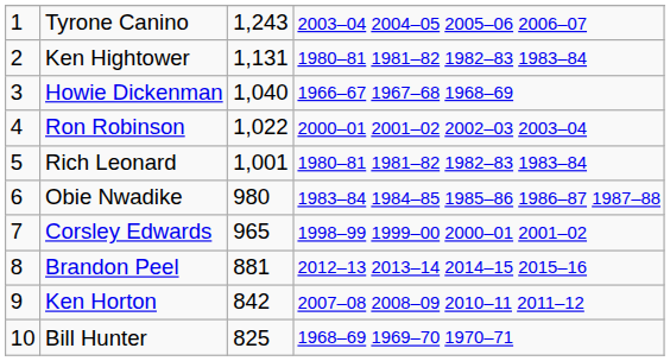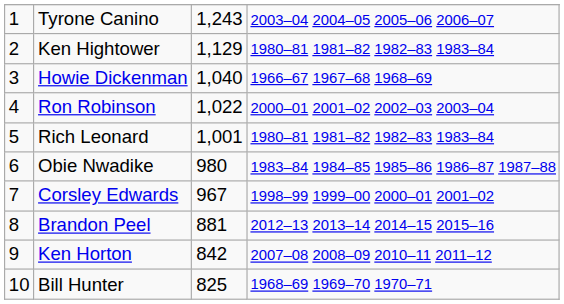Ken Hightower | column 3: 1,131 -> 1,129
Corsley Edwards | column 3: 965 -> 967
